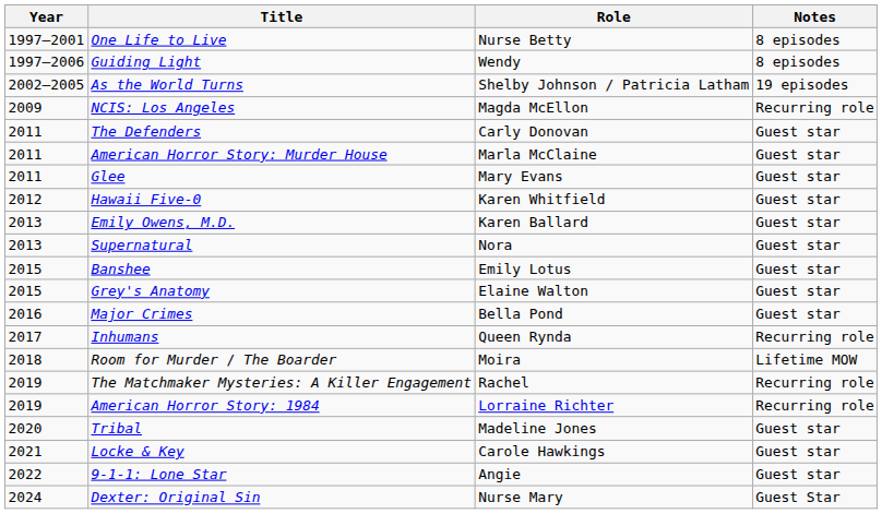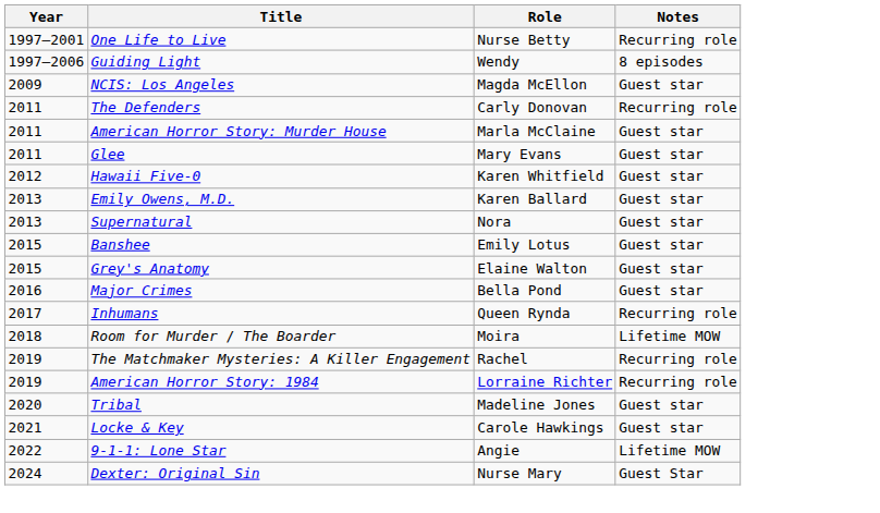One Life to Live | Notes: 8 episodes -> Recurring role
- row: 2002–2005 | As the World Turns | Shelby Johnson / Patricia Latham | 19 episodes
NCIS: Los Angeles | Notes: Recurring role -> Guest star
The Defenders | Notes: Guest star -> Recurring role
9-1-1: Lone Star | Notes: Guest star -> Lifetime MOW
